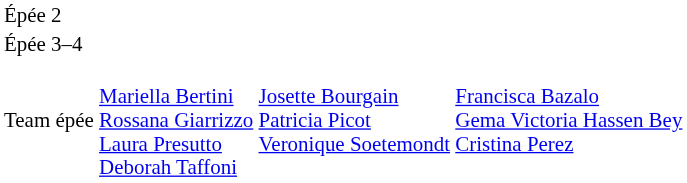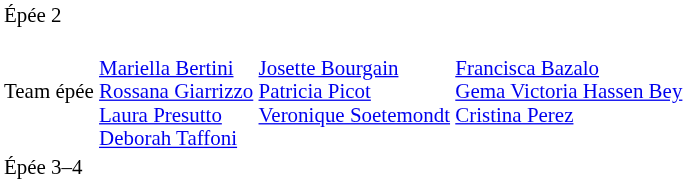rows swapped: Épée 3–4 <-> Team épée
